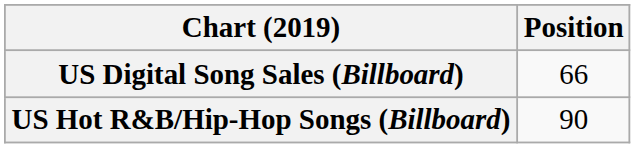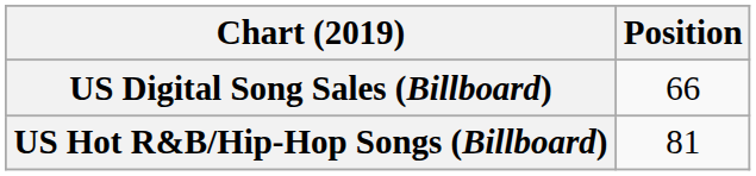US Hot R&B/Hip-Hop Songs (Billboard) | Position: 90 -> 81
